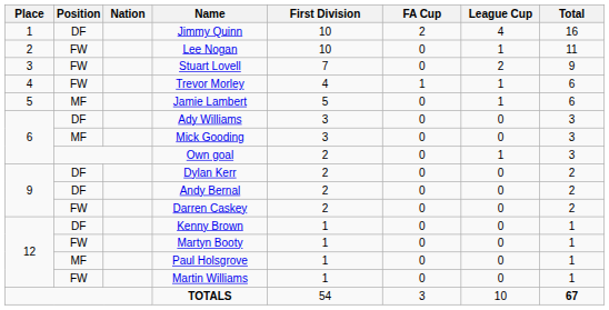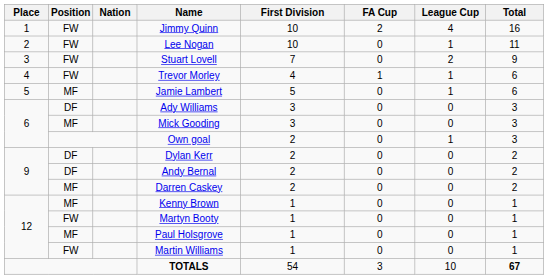Jimmy Quinn | Position: DF -> FW
Darren Caskey | Position: FW -> MF
Kenny Brown | Position: DF -> MF
